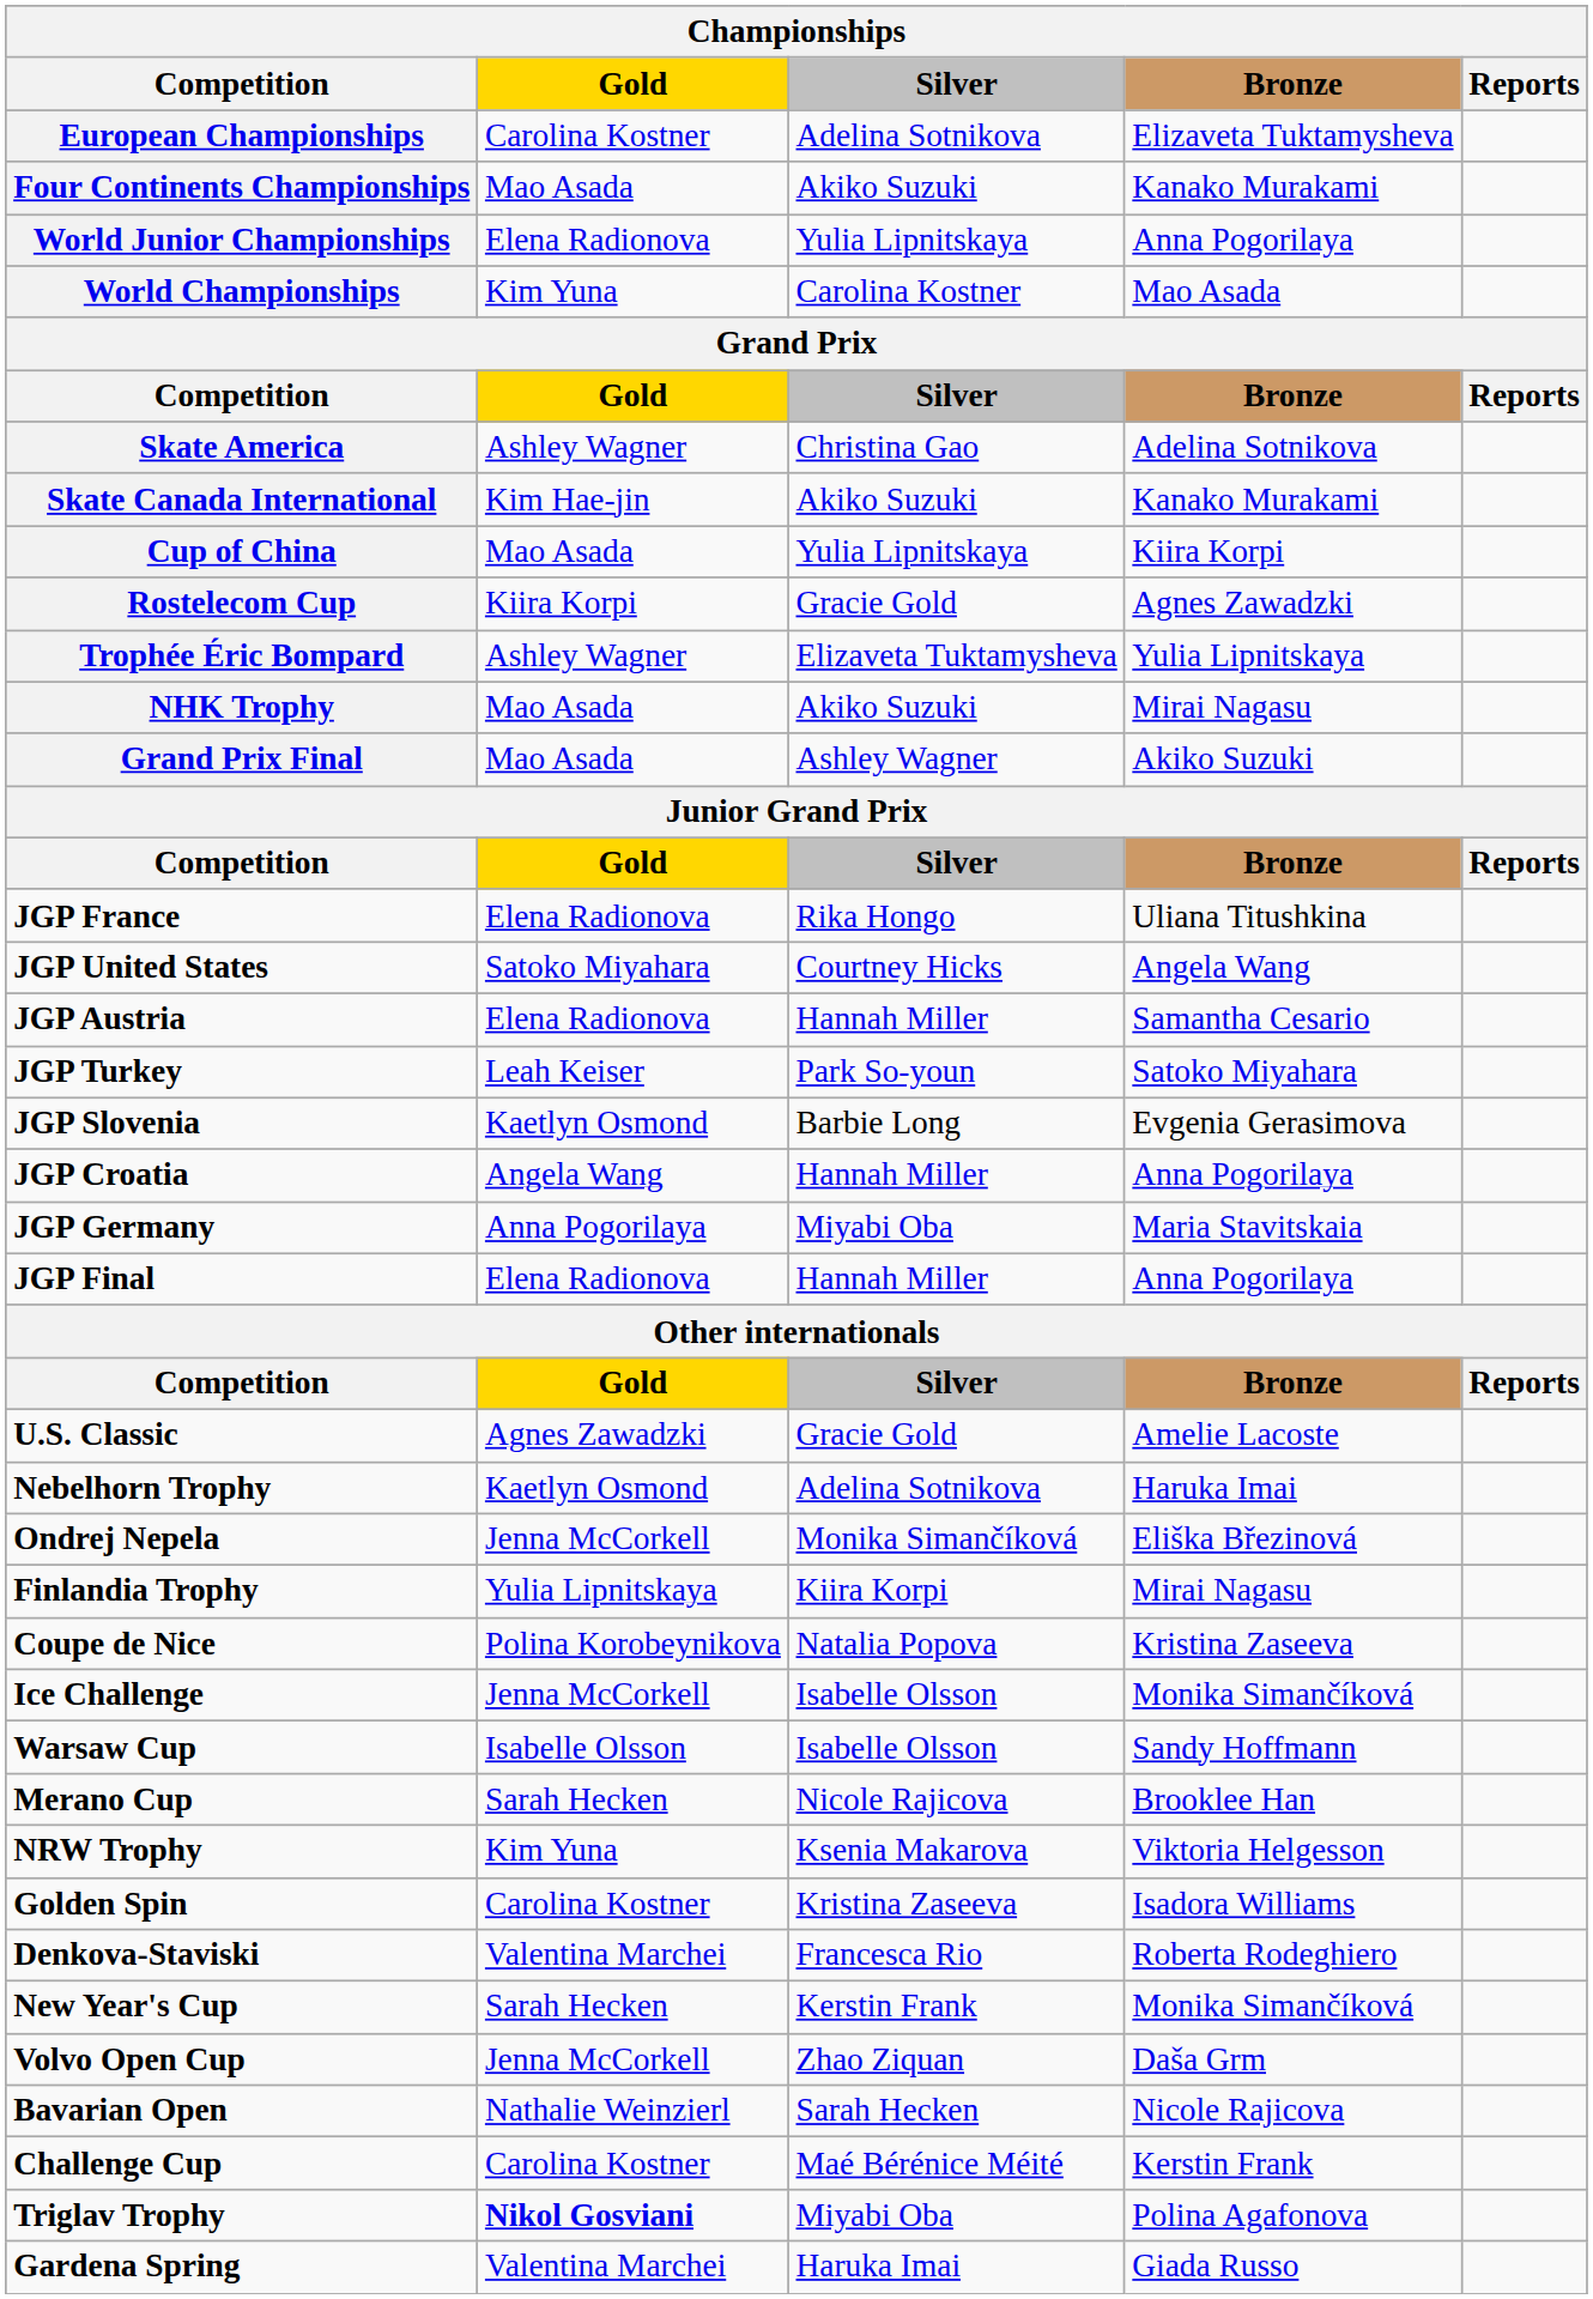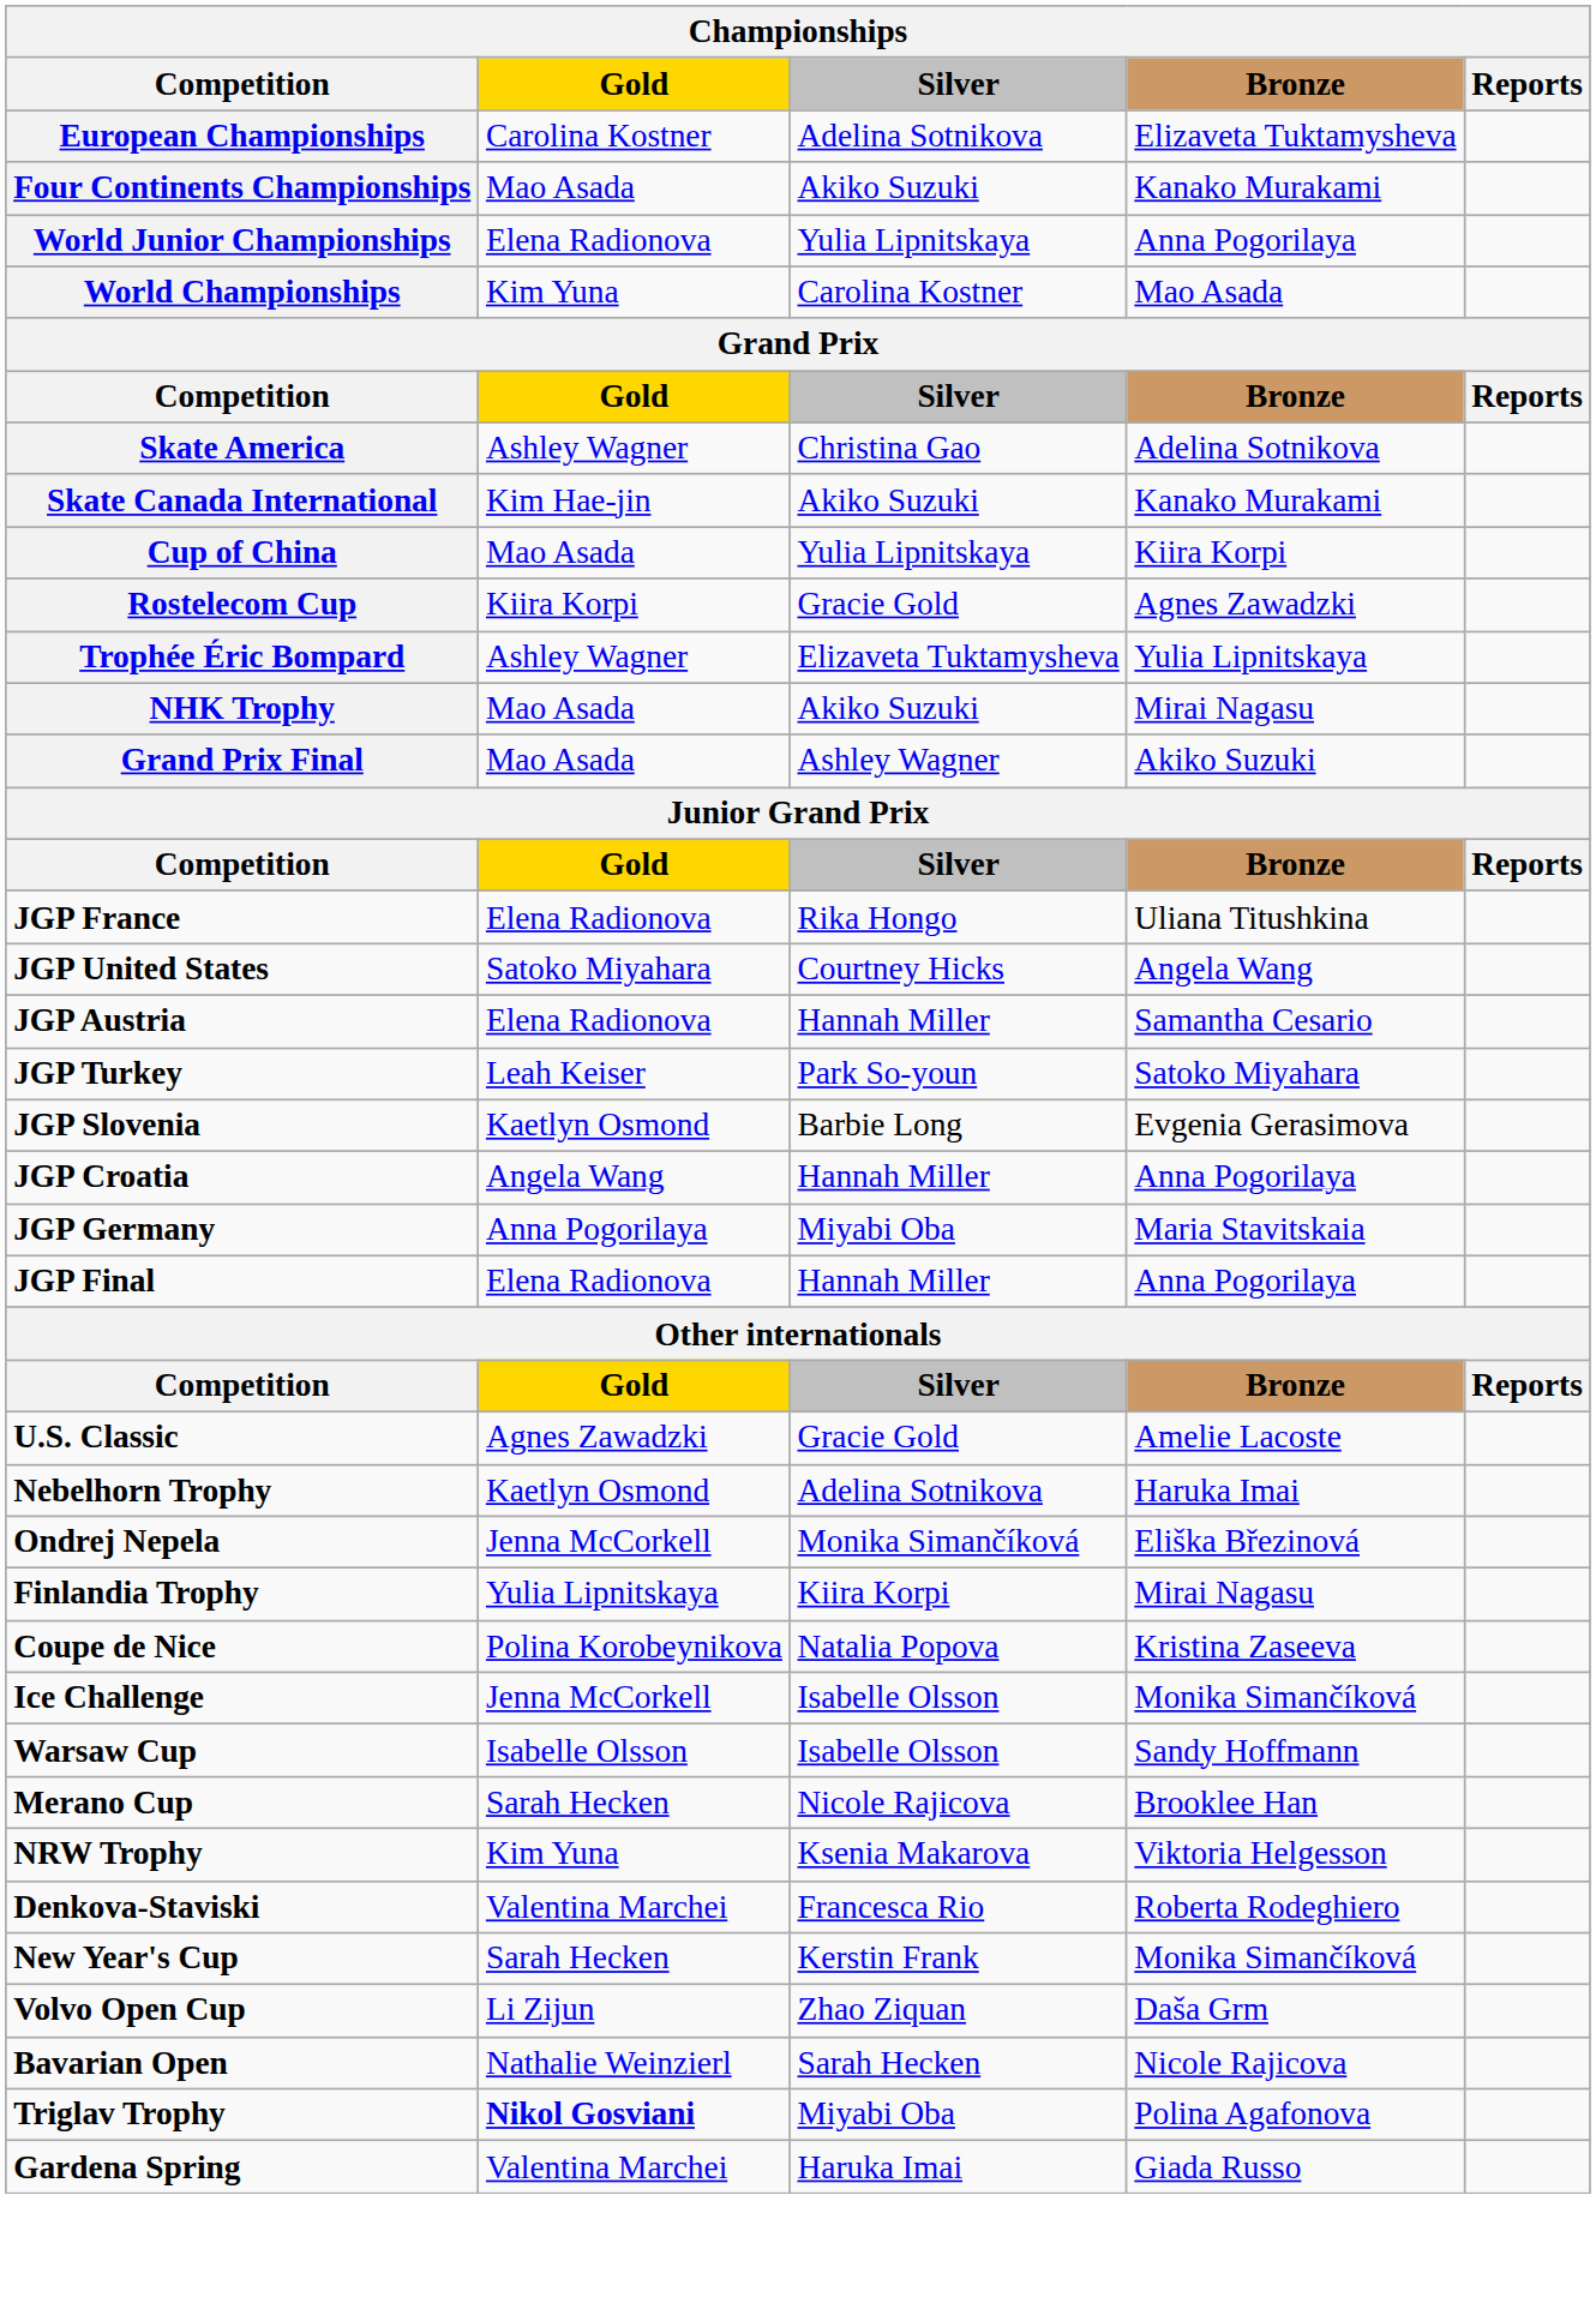- row: Golden Spin | Carolina Kostner | Kristina Zaseeva | Isadora Williams
Volvo Open Cup | Gold: Jenna McCorkell -> Li Zijun
- row: Challenge Cup | Carolina Kostner | Maé Bérénice Méité | Kerstin Frank
